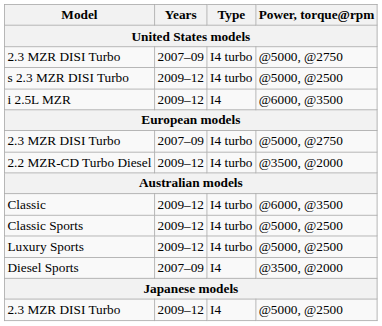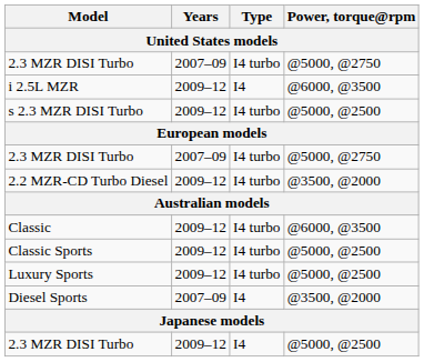rows swapped: i 2.5L MZR <-> s 2.3 MZR DISI Turbo
